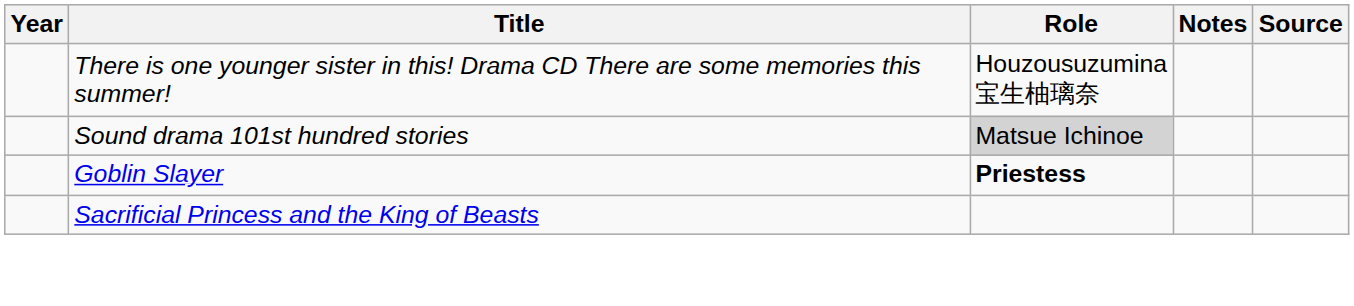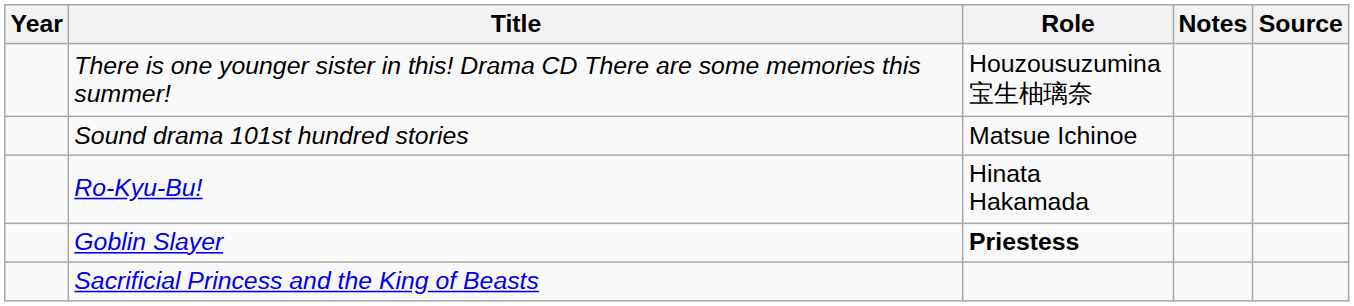Sound drama 101st hundred stories | Role: lightgrey background -> no background
+ row: Ro-Kyu-Bu! | Hinata Hakamada
